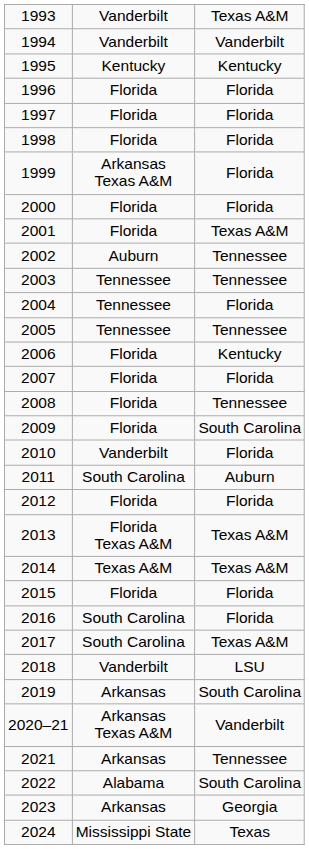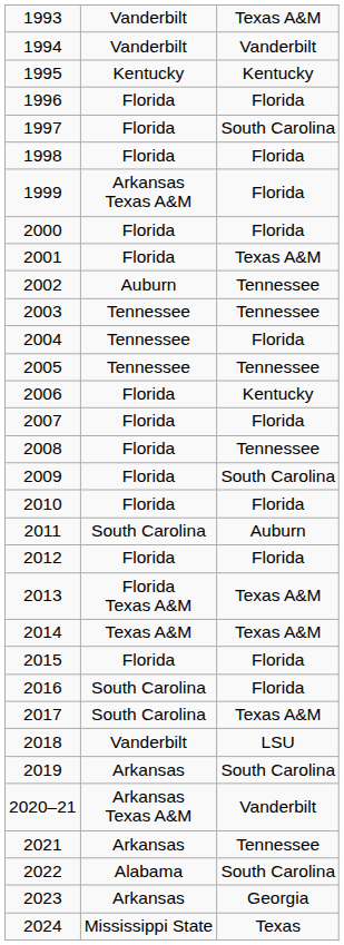1997 | column 3: Florida -> South Carolina
2010 | column 2: Vanderbilt -> Florida
